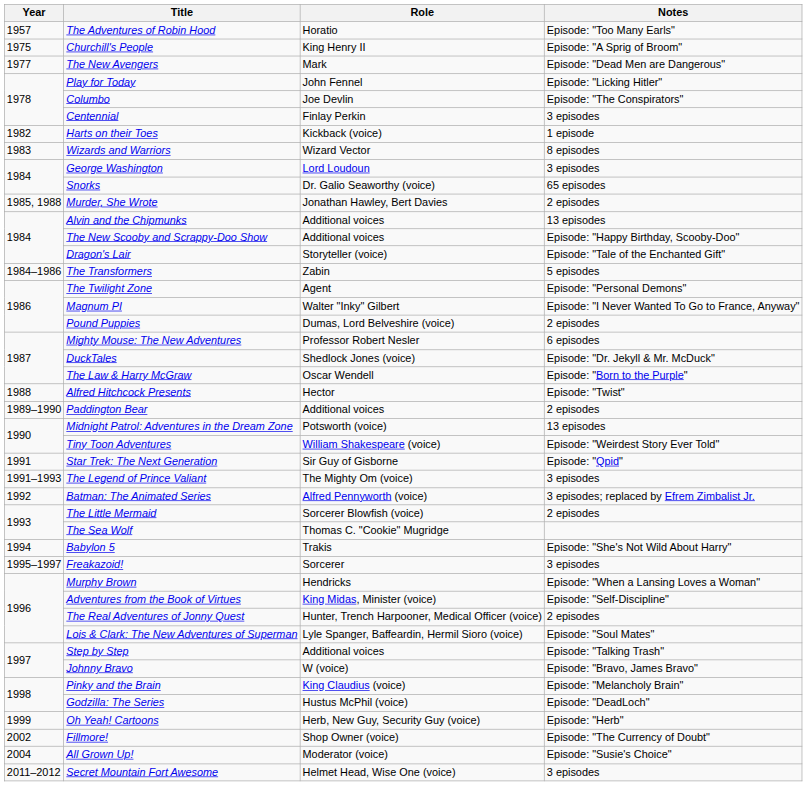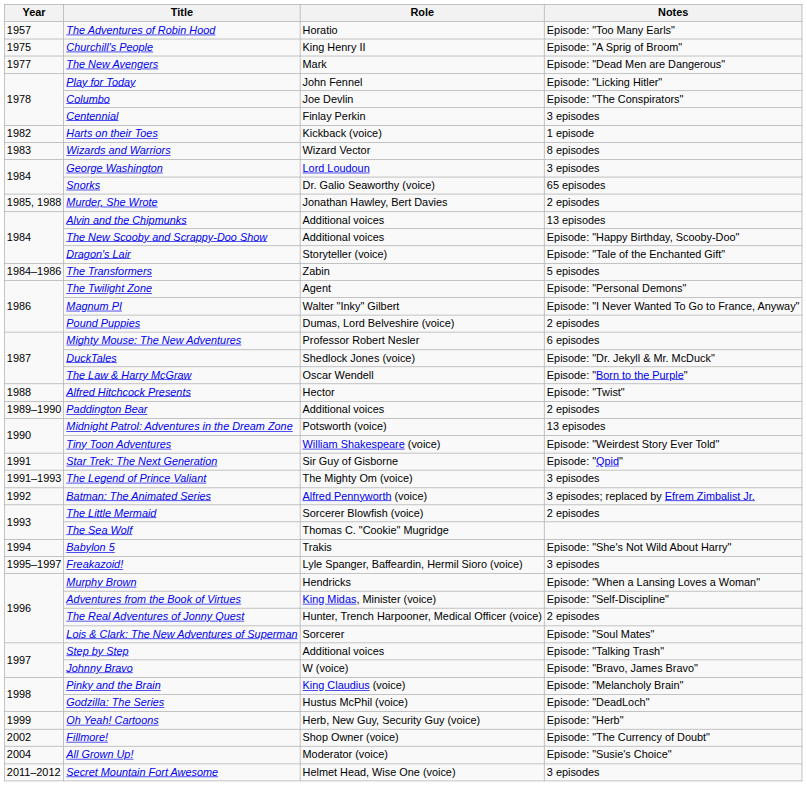Freakazoid! | Role: Sorcerer -> Lyle Spanger, Baffeardin, Hermil Sioro (voice)
Lois & Clark: The New Adventures of Superman | Role: Lyle Spanger, Baffeardin, Hermil Sioro (voice) -> Sorcerer
